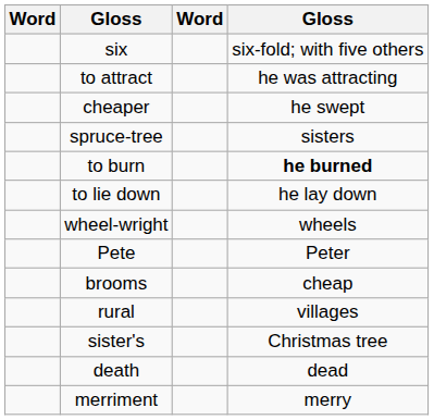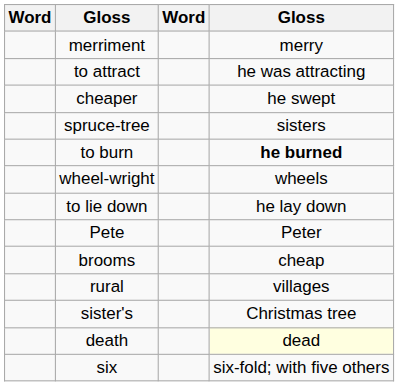rows swapped: merriment <-> six
rows swapped: wheel-wright <-> to lie down
death | column 4: no background -> lightyellow background
